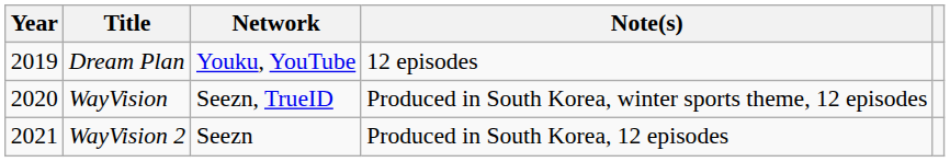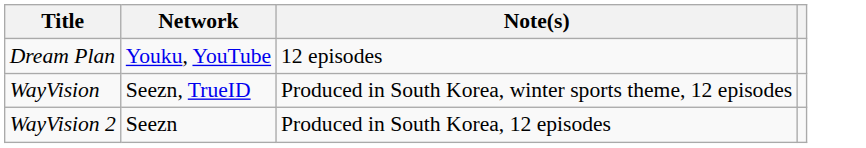- column: Year | 2019 | 2020 | 2021
